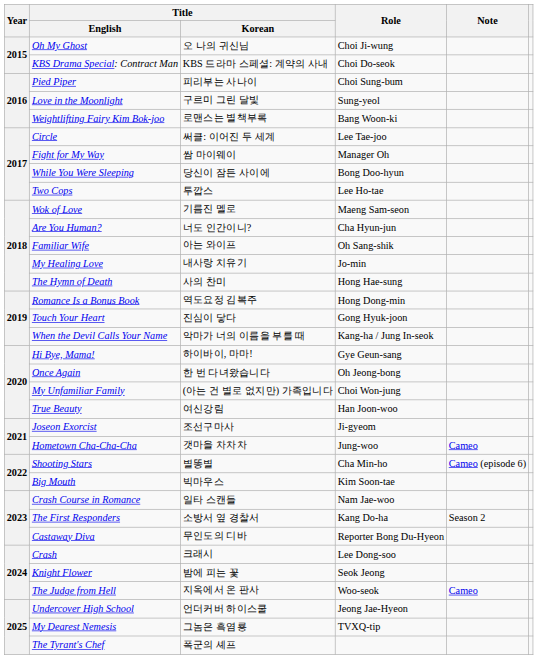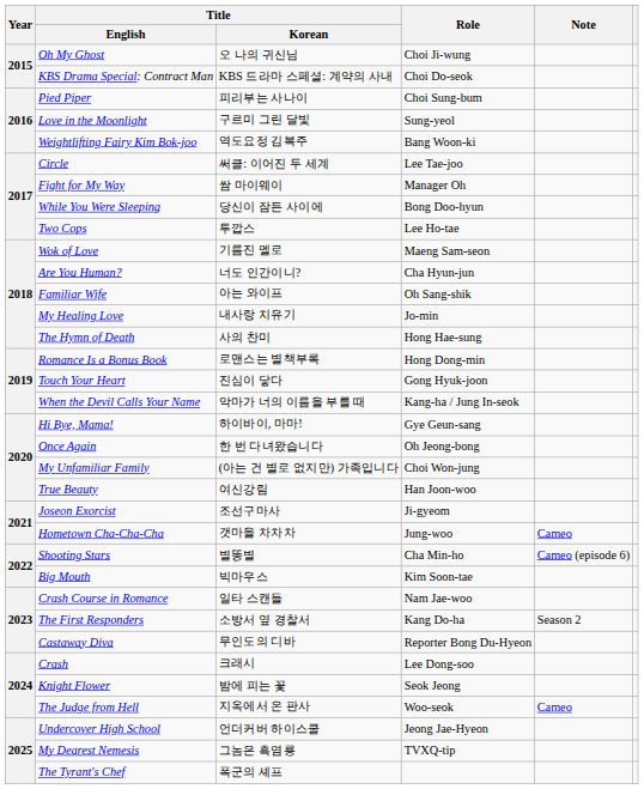Weightlifting Fairy Kim Bok-joo | Title / Korean: 로맨스는 별책부록 -> 역도요정 김복주
Romance Is a Bonus Book | Title / Korean: 역도요정 김복주 -> 로맨스는 별책부록
